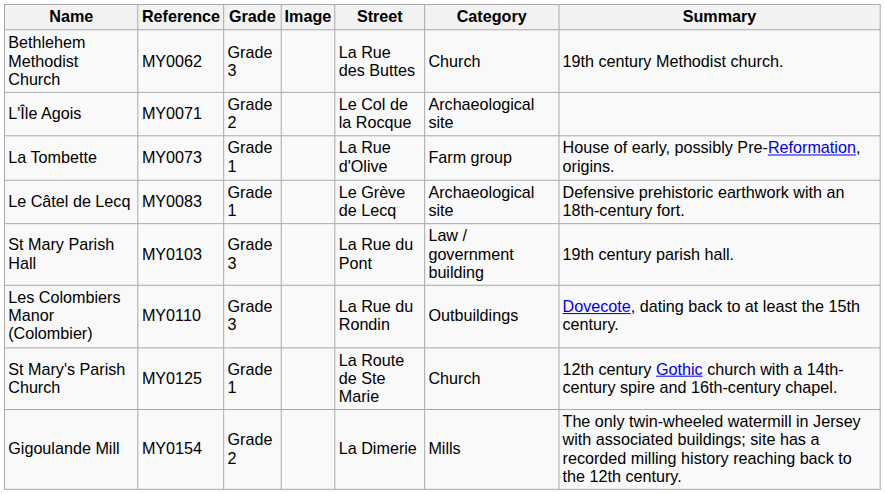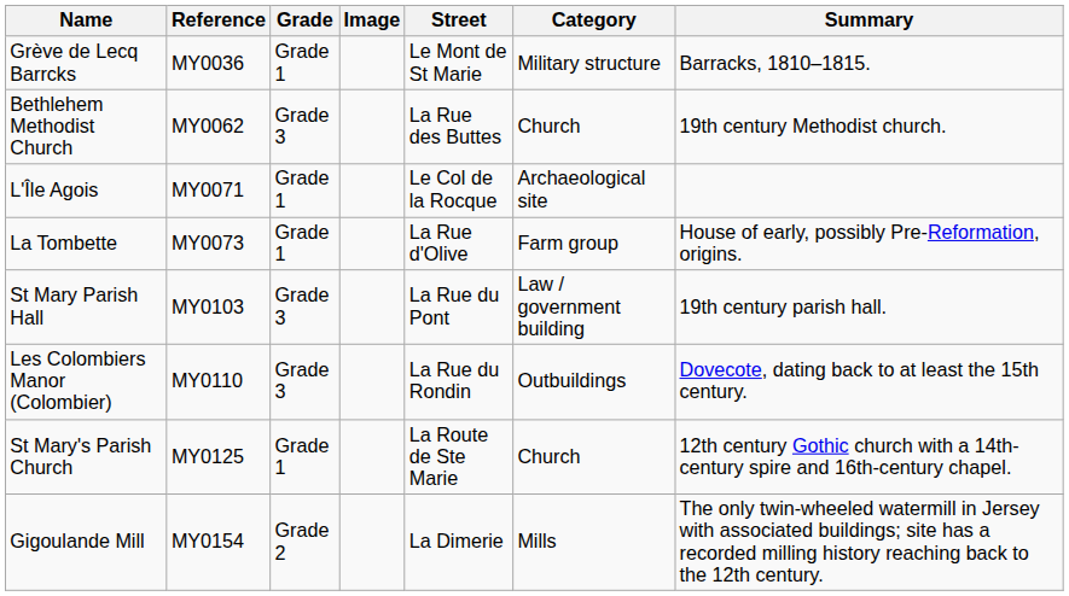+ row: Grève de Lecq Barrcks | MY0036 | Grade 1 | Le Mont de St Marie | Military structure | Barracks, 1810–1815.
L'Île Agois | Grade: Grade 2 -> Grade 1
- row: Le Câtel de Lecq | MY0083 | Grade 1 | Le Grève de Lecq | Archaeological site | Defensive prehistoric earthwork with an 18th-century fort.
